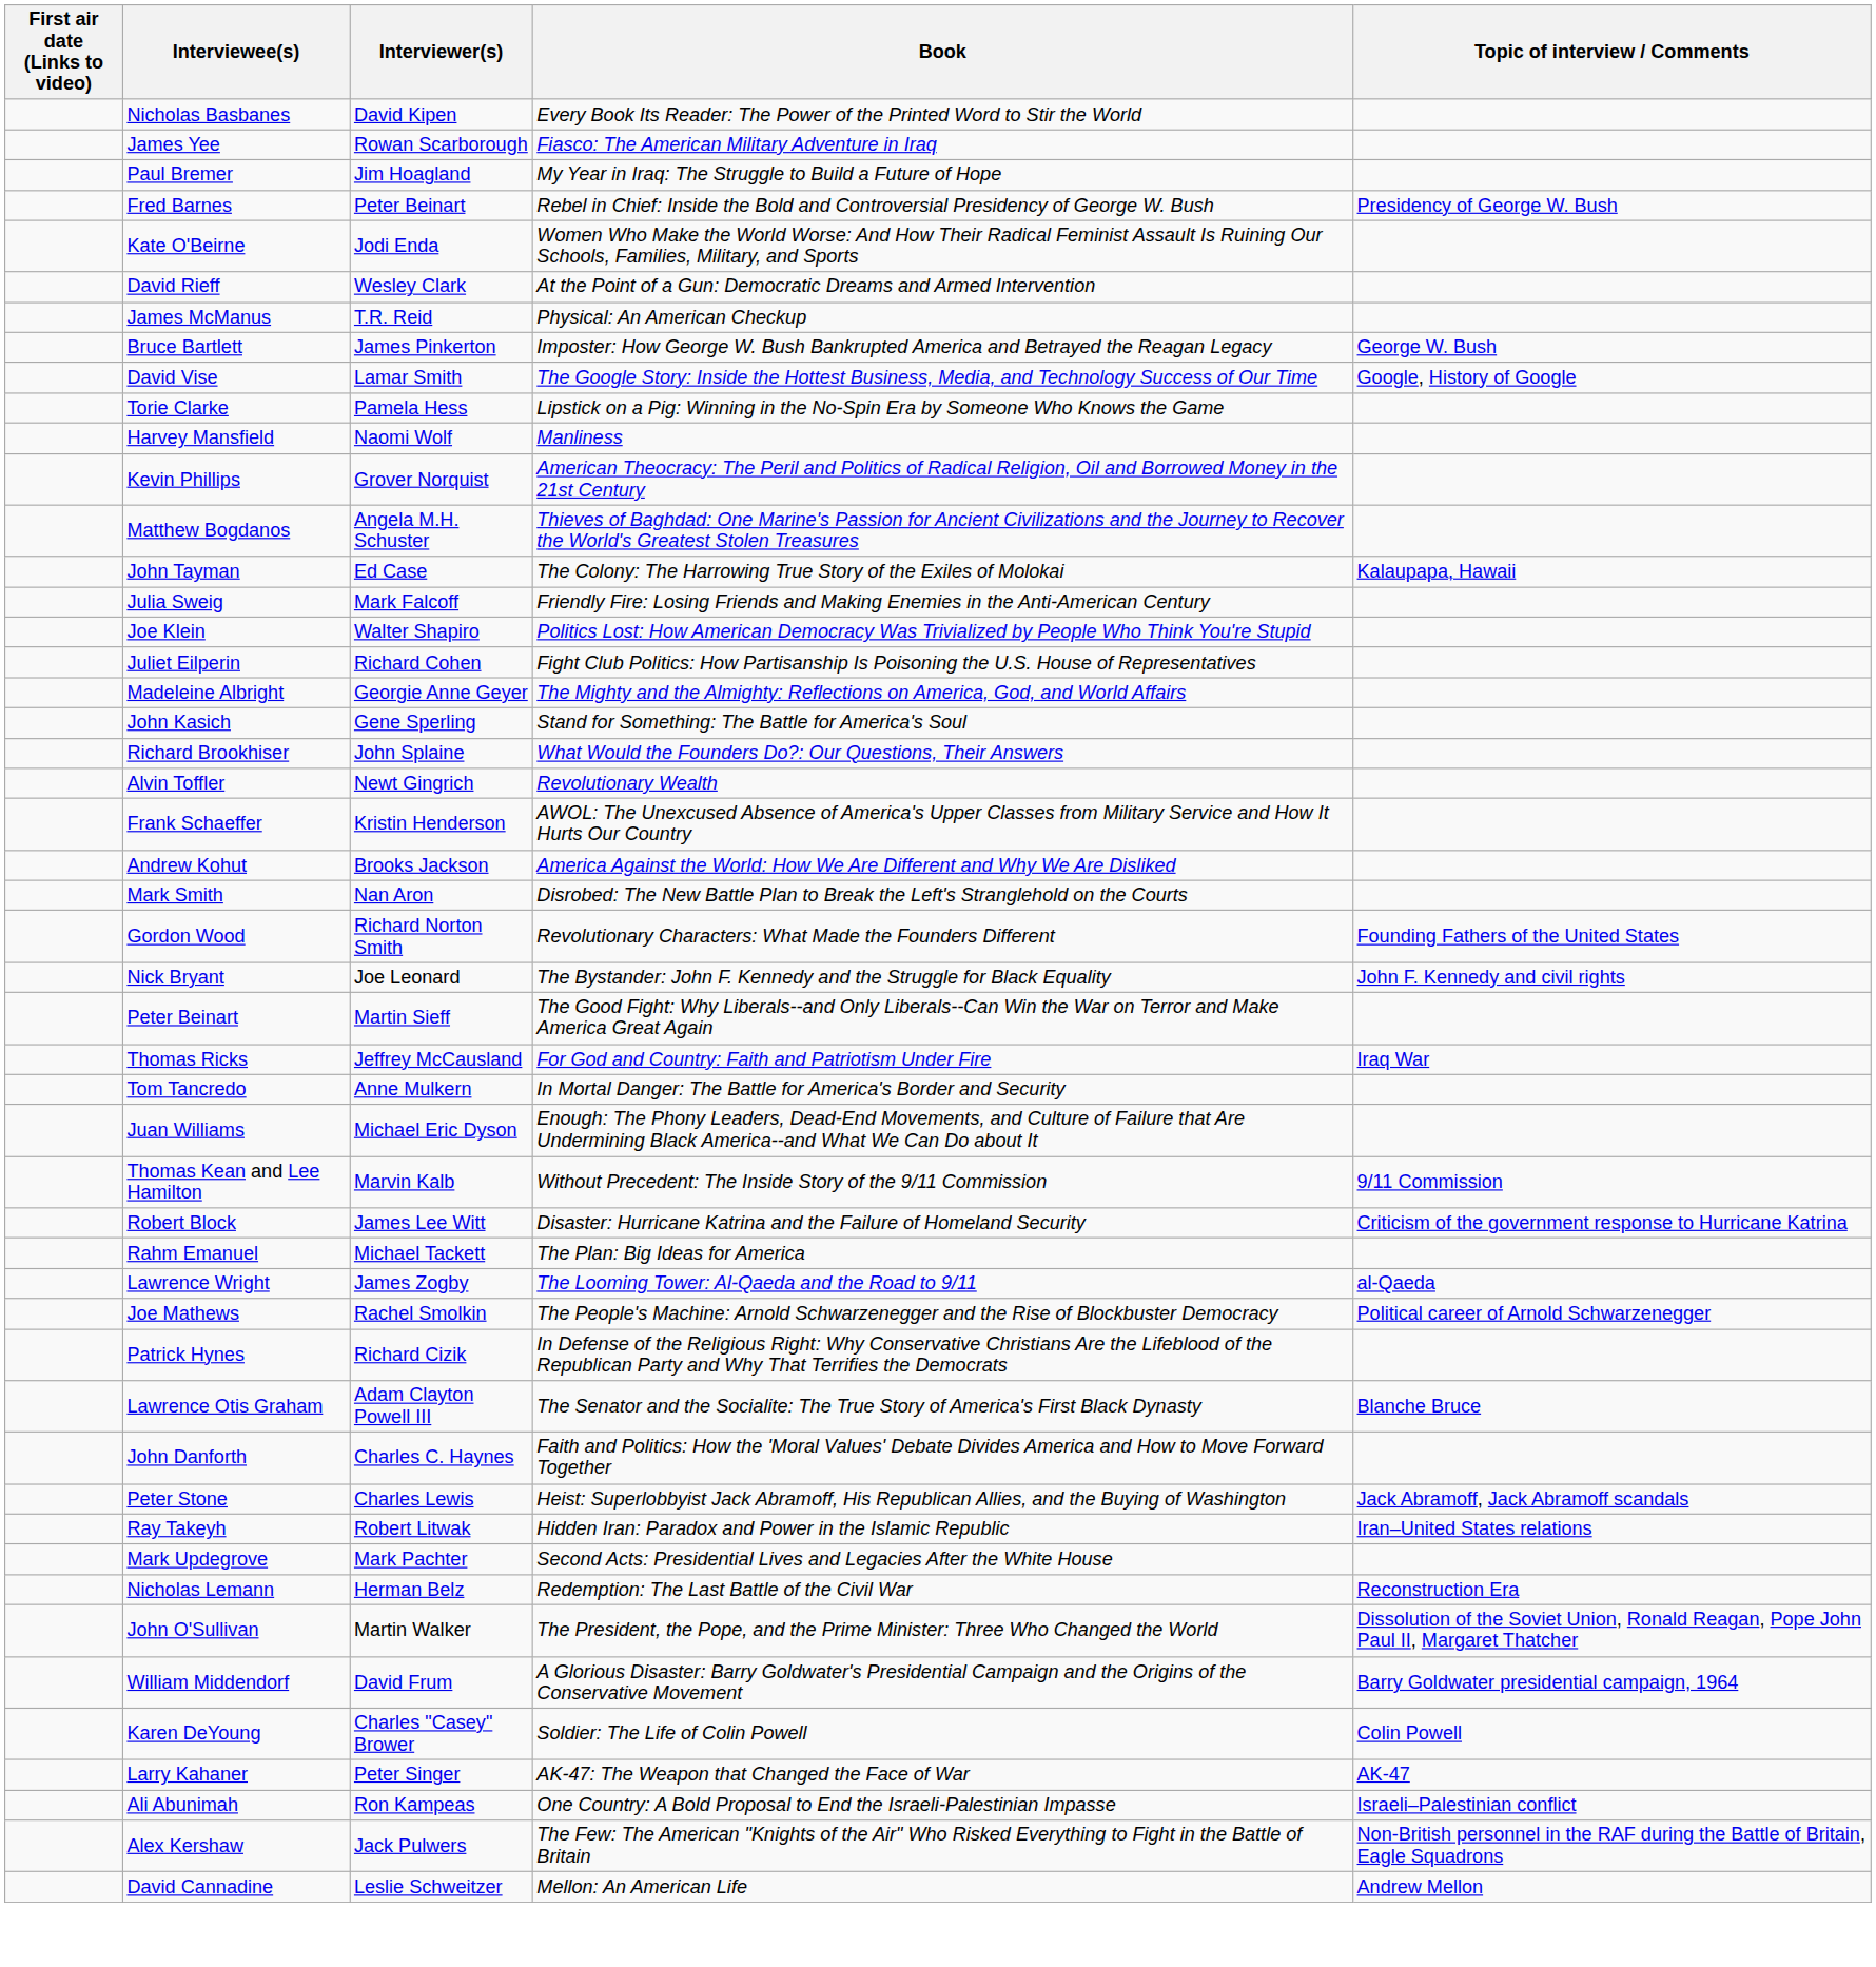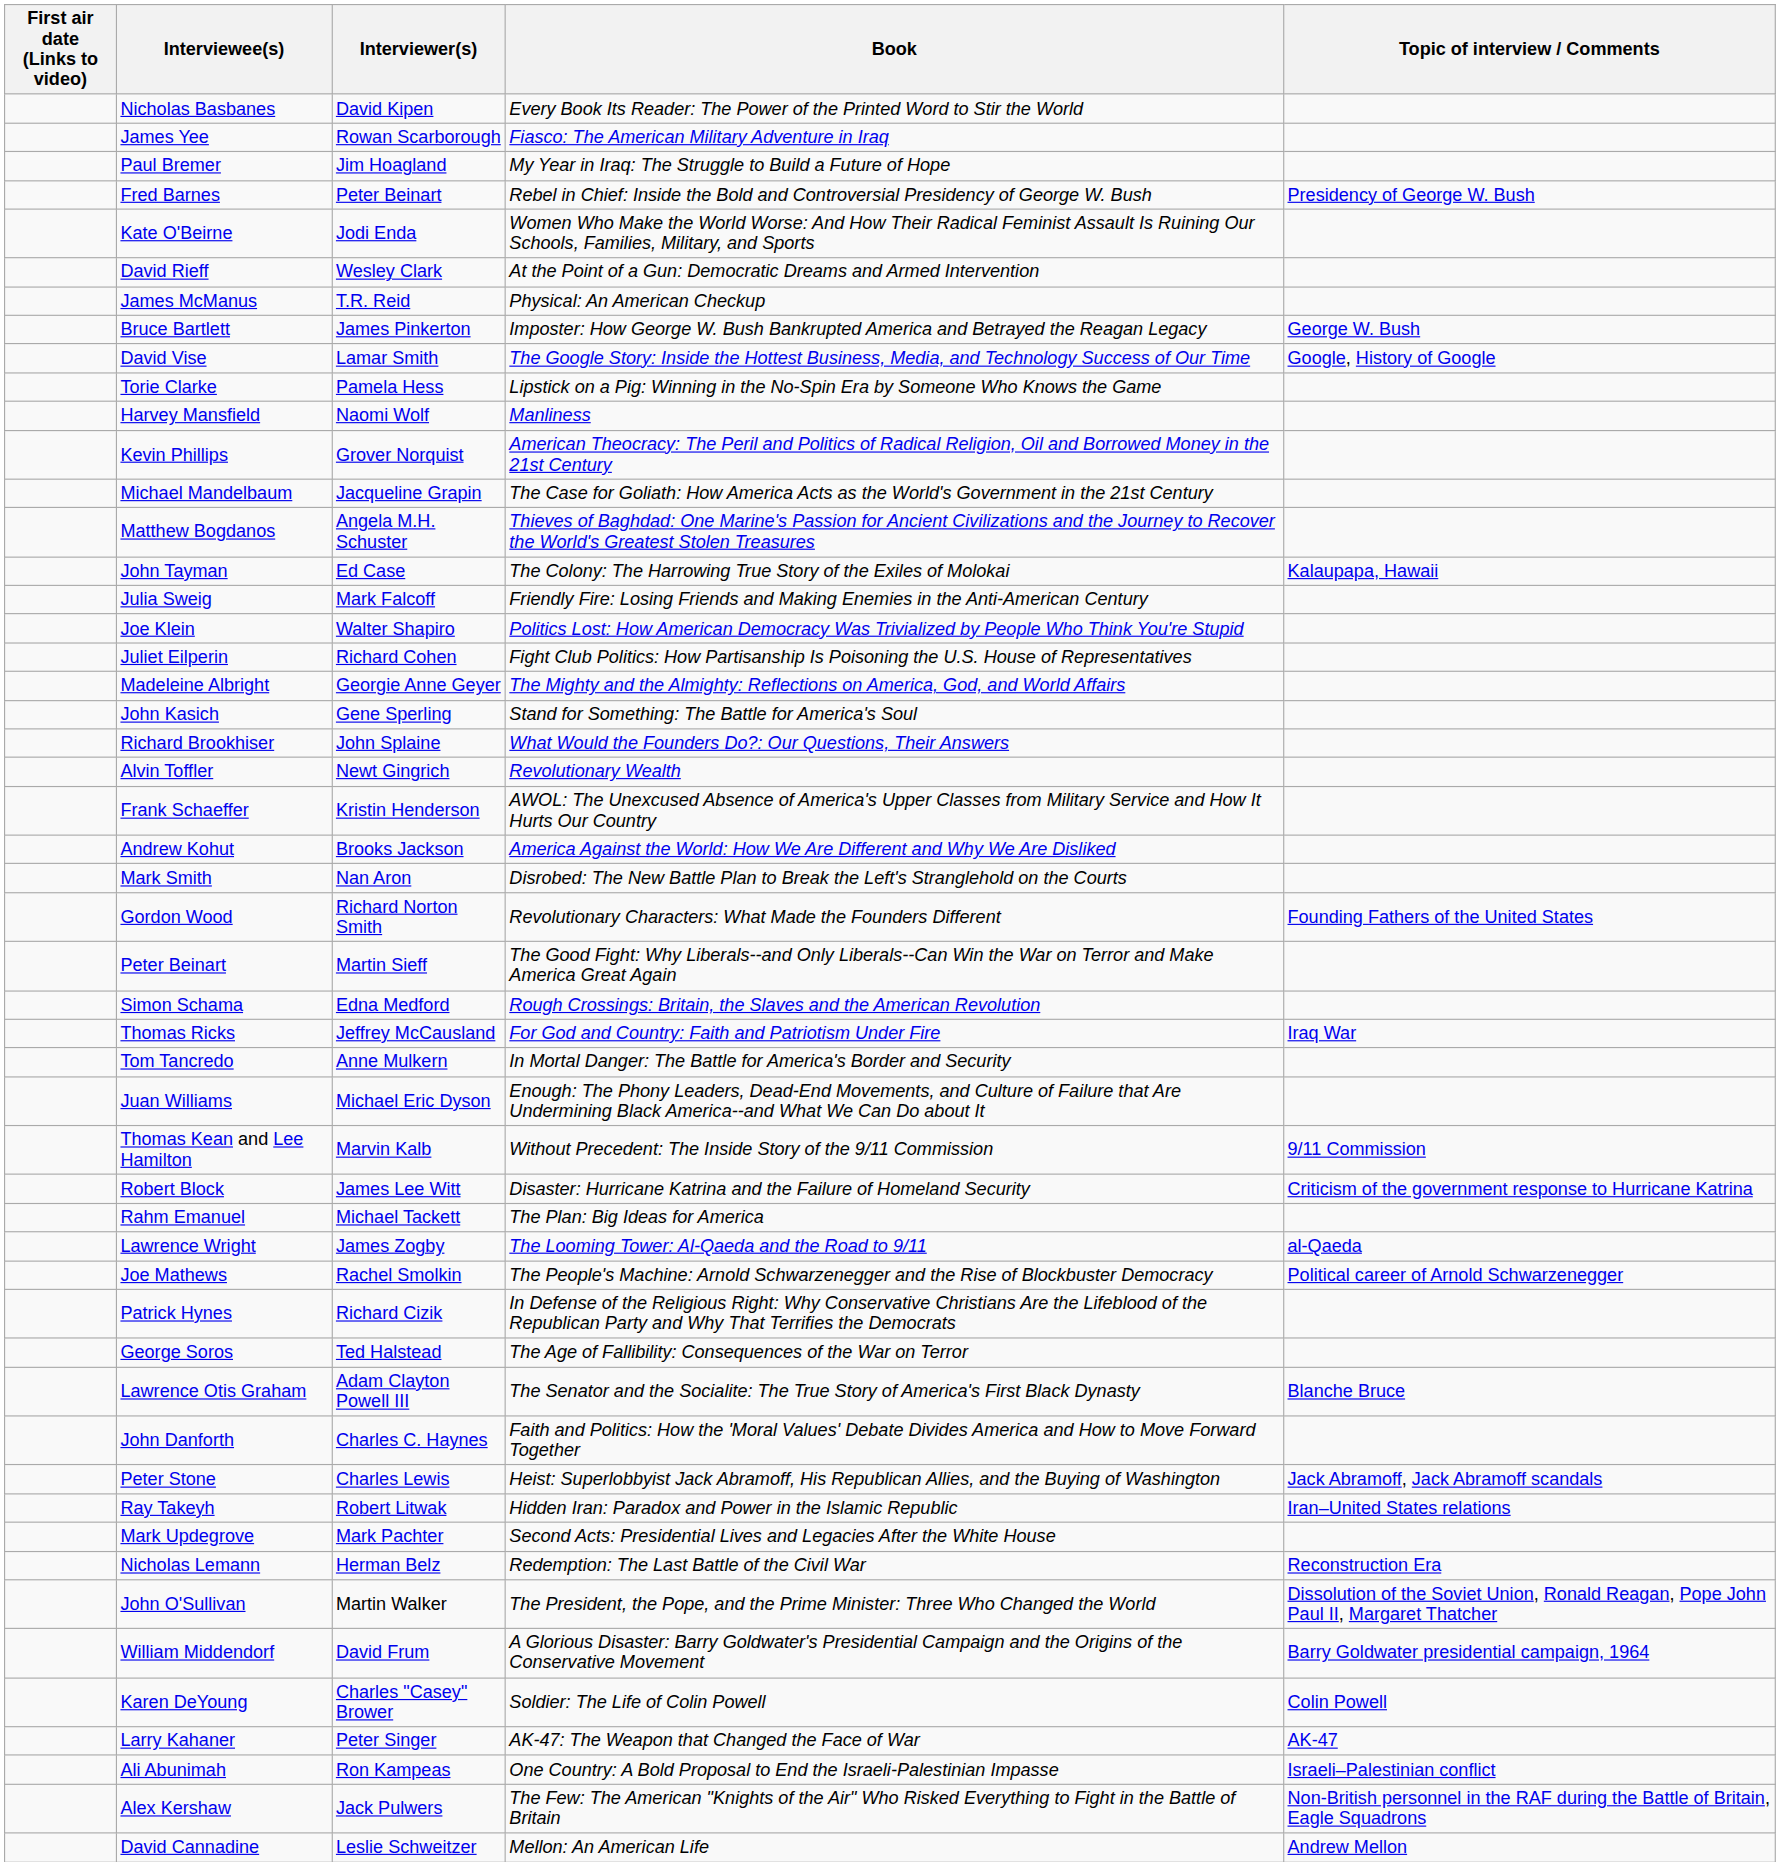+ row: Michael Mandelbaum | Jacqueline Grapin | The Case for Goliath: How America Acts as the World's Government in the 21st Century
- row: Nick Bryant | Joe Leonard | The Bystander: John F. Kennedy and the Struggle for Black Equality | John F. Kennedy and civil rights
+ row: Simon Schama | Edna Medford | Rough Crossings: Britain, the Slaves and the American Revolution
+ row: George Soros | Ted Halstead | The Age of Fallibility: Consequences of the War on Terror
